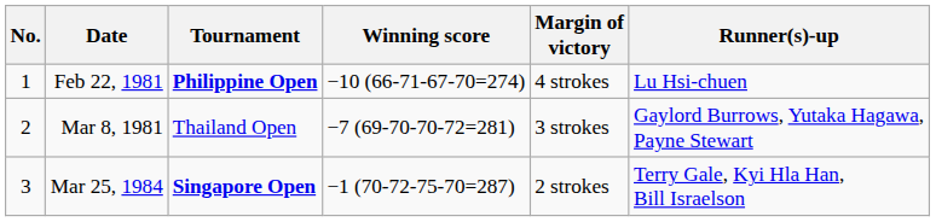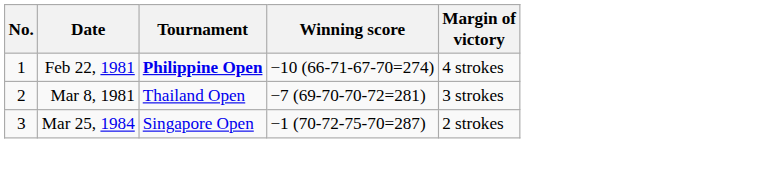- column: Runner(s)-up | Lu Hsi-chuen | Gaylord Burrows, Yutaka Hagawa, Payne Stewart | Terry Gale, Kyi Hla Han, Bill Israelson
Mar 25, 1984 | Tournament: bold -> normal
